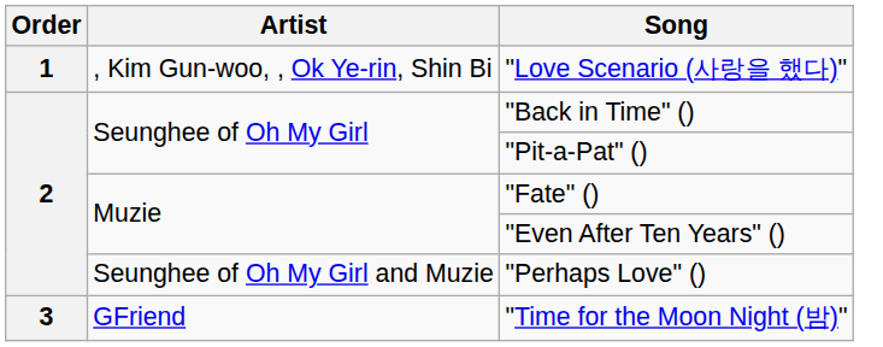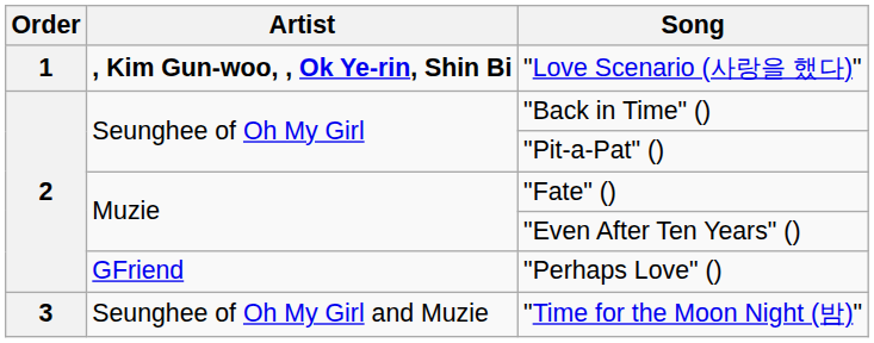"Love Scenario (사랑을 했다)" | Artist: normal -> bold
"Perhaps Love" () | Artist: Seunghee of Oh My Girl and Muzie -> GFriend
"Time for the Moon Night (밤)" | Artist: GFriend -> Seunghee of Oh My Girl and Muzie
